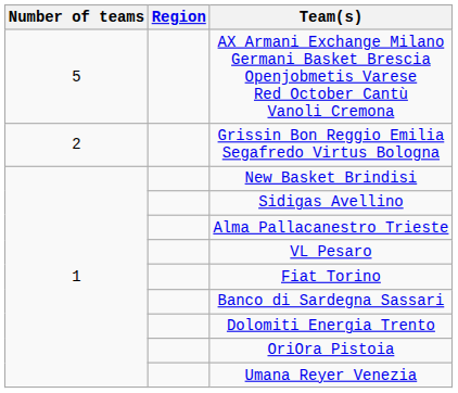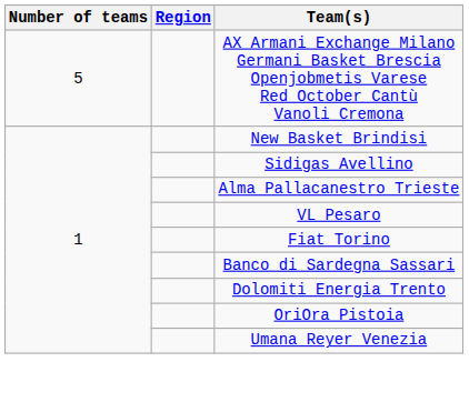- row: 2 | Grissin Bon Reggio Emilia Segafredo Virtus Bologna
